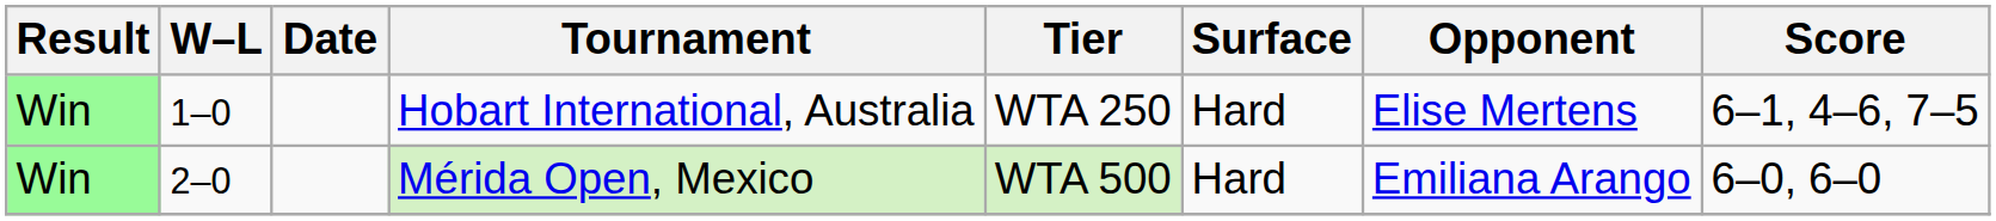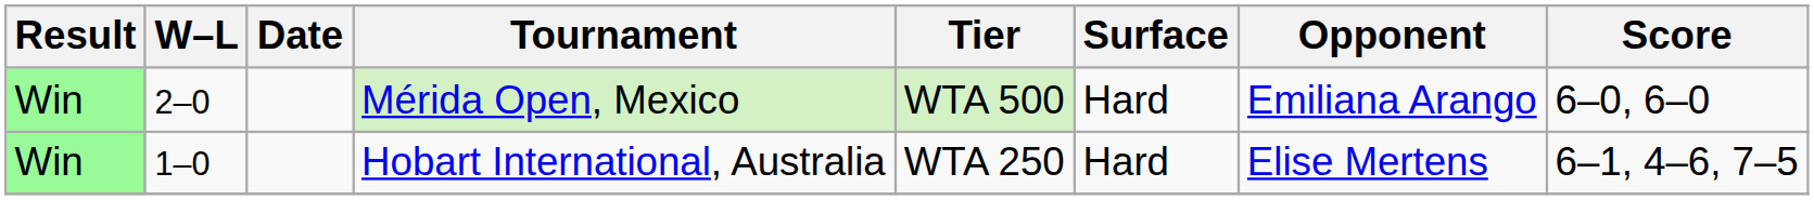rows swapped: Hobart International, Australia <-> Mérida Open, Mexico
